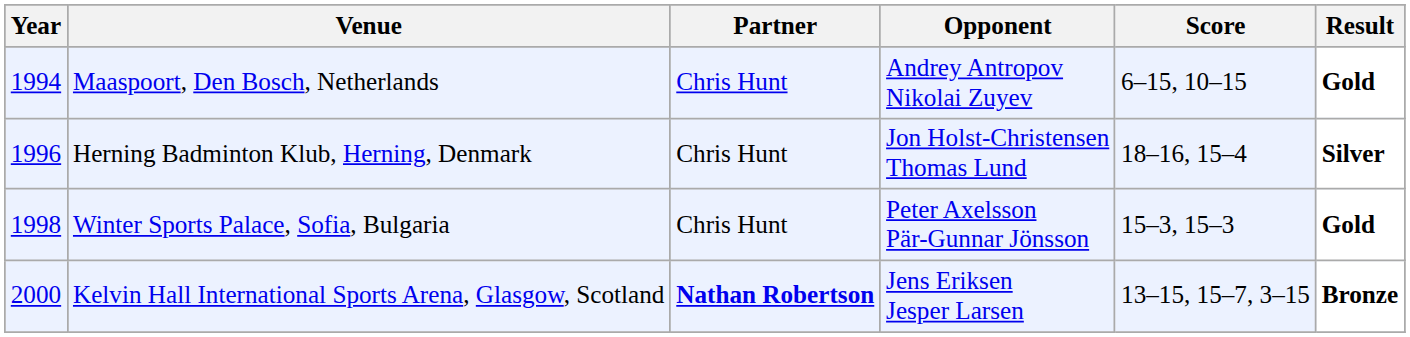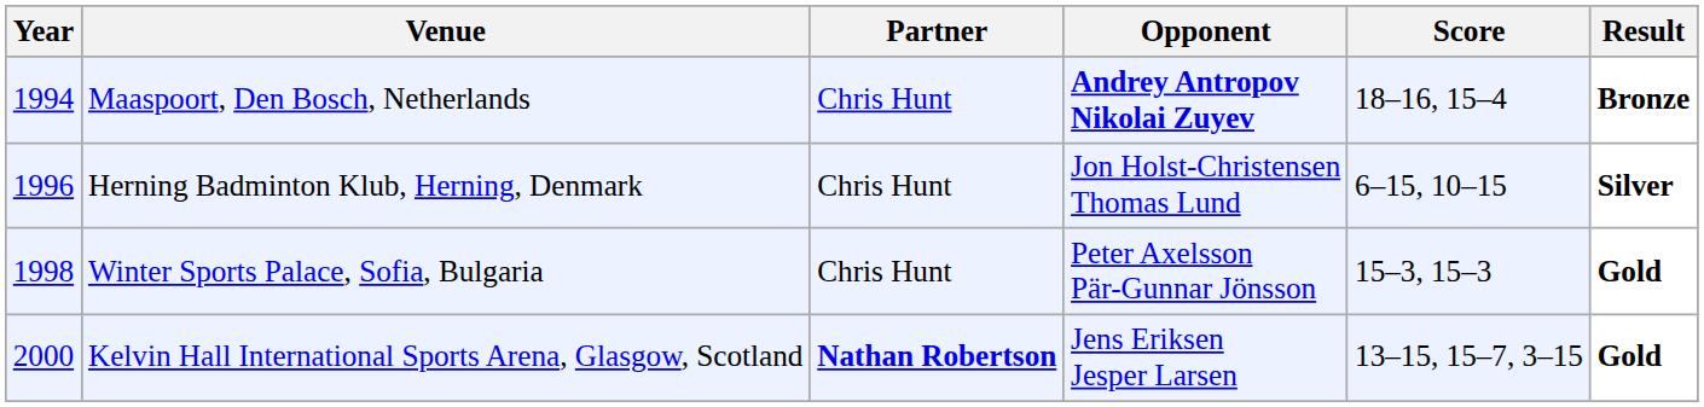Maaspoort, Den Bosch, Netherlands | Opponent: normal -> bold
Maaspoort, Den Bosch, Netherlands | Score: 6–15, 10–15 -> 18–16, 15–4
Maaspoort, Den Bosch, Netherlands | Result: Gold -> Bronze
Herning Badminton Klub, Herning, Denmark | Score: 18–16, 15–4 -> 6–15, 10–15
Kelvin Hall International Sports Arena, Glasgow, Scotland | Result: Bronze -> Gold
